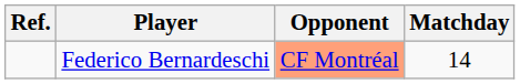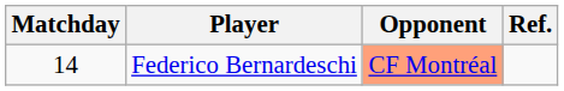columns swapped: Matchday <-> Ref.
